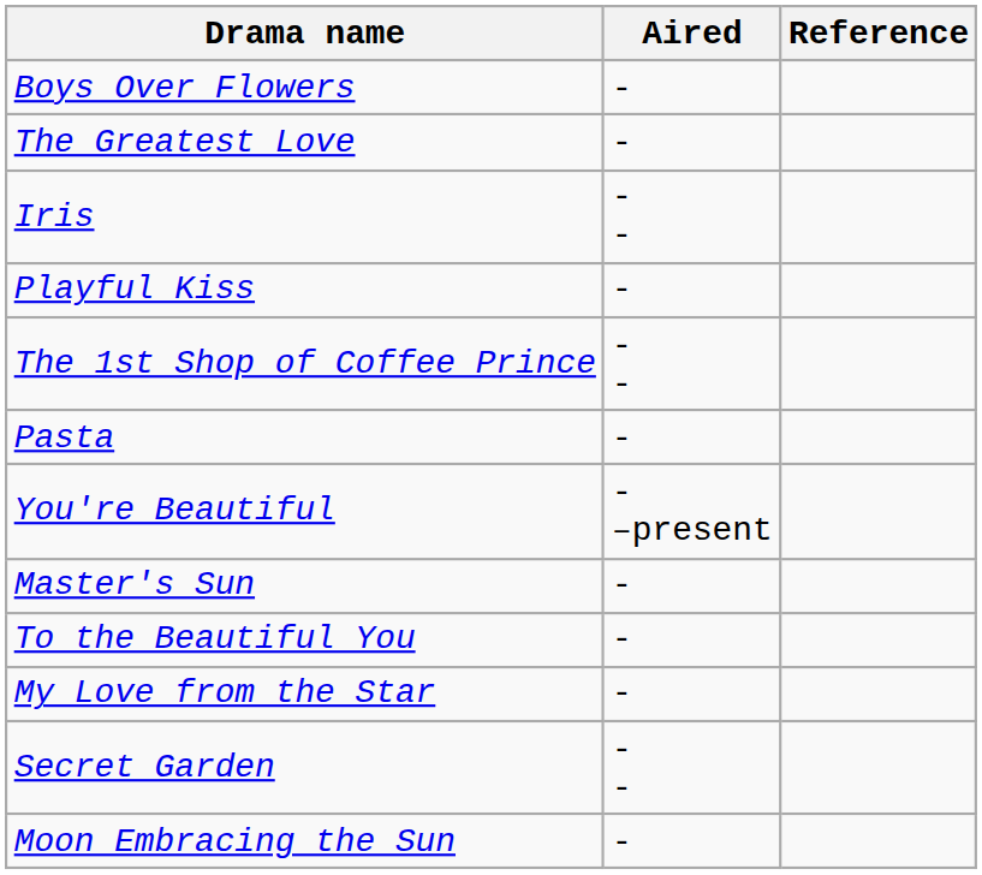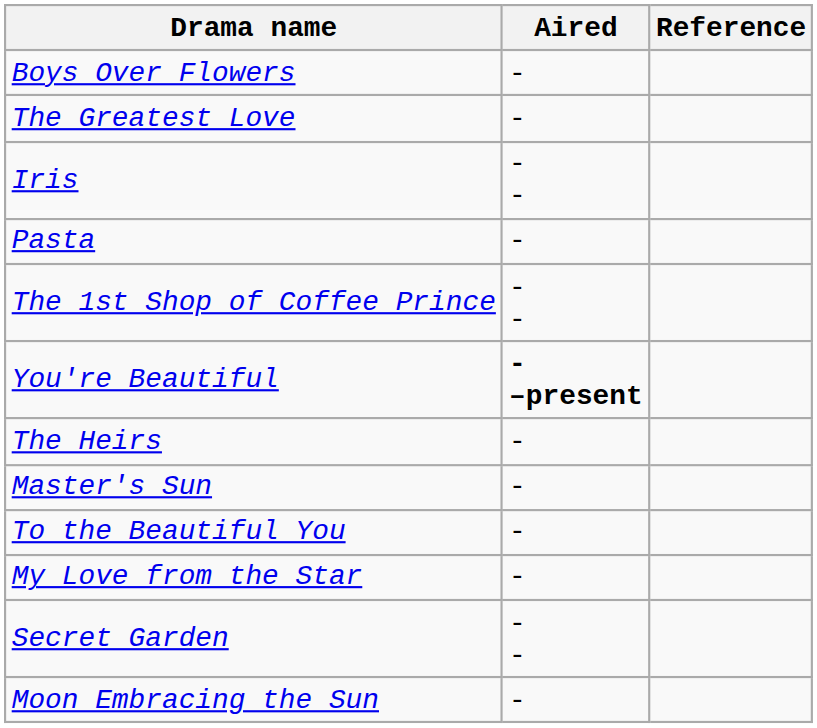- row: Playful Kiss | -
rows swapped: The 1st Shop of Coffee Prince <-> Pasta
You're Beautiful | Aired: normal -> bold
+ row: The Heirs | -
